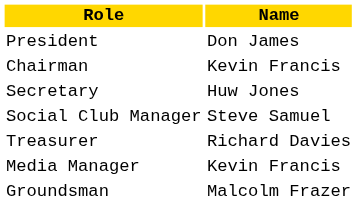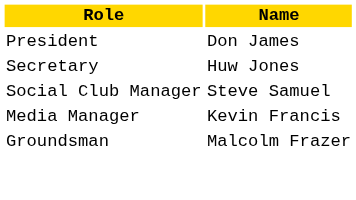- row: Chairman | Kevin Francis
- row: Treasurer | Richard Davies
